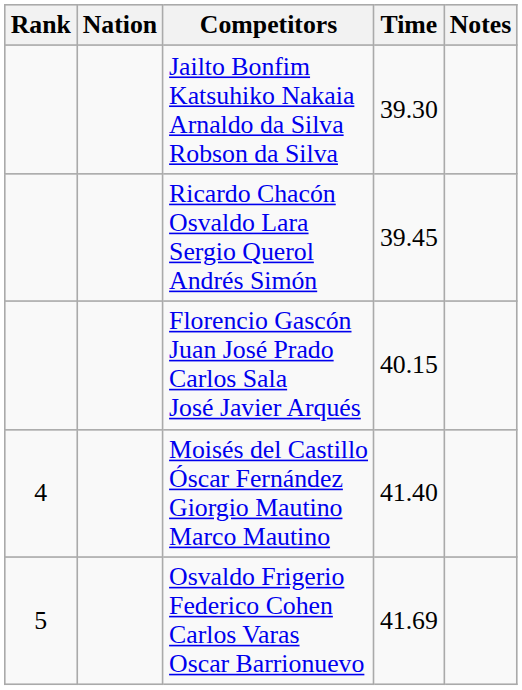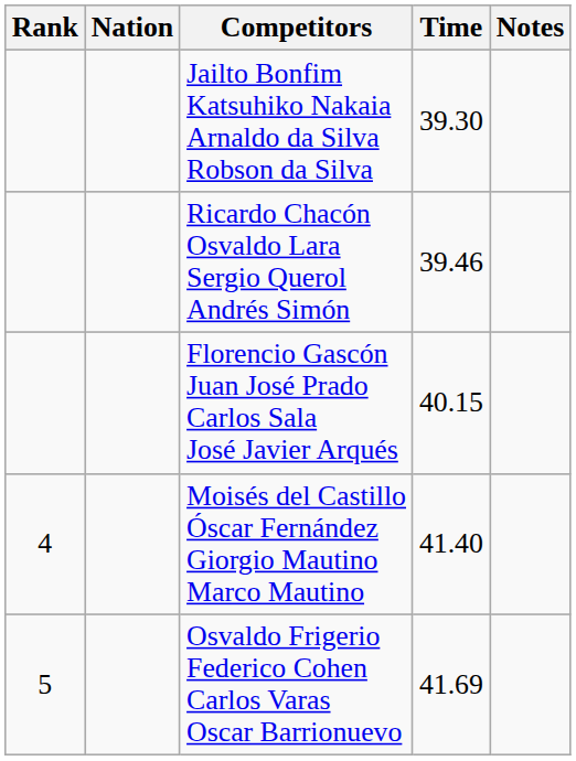Ricardo Chacón Osvaldo Lara Sergio Querol Andrés Simón | Time: 39.45 -> 39.46
